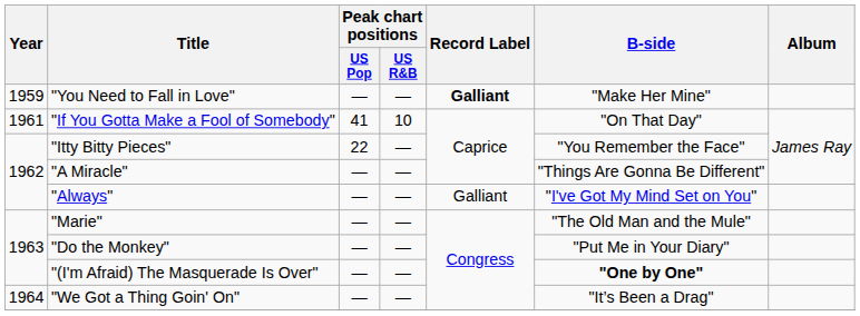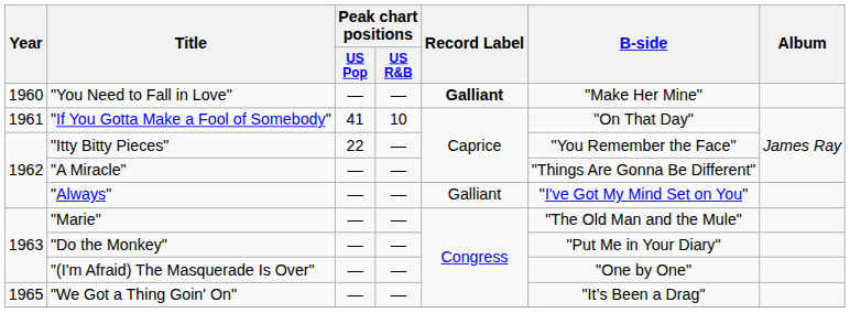"You Need to Fall in Love" | Year: 1959 -> 1960
"(I'm Afraid) The Masquerade Is Over" | B-side: bold -> normal
"We Got a Thing Goin' On" | Year: 1964 -> 1965
